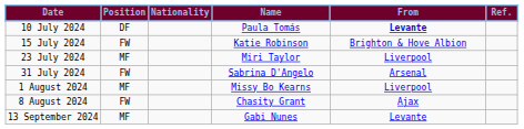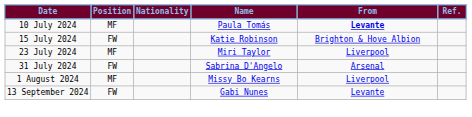10 July 2024 | Position: DF -> MF
- row: 8 August 2024 | FW | Chasity Grant | Ajax
13 September 2024 | Position: MF -> FW
